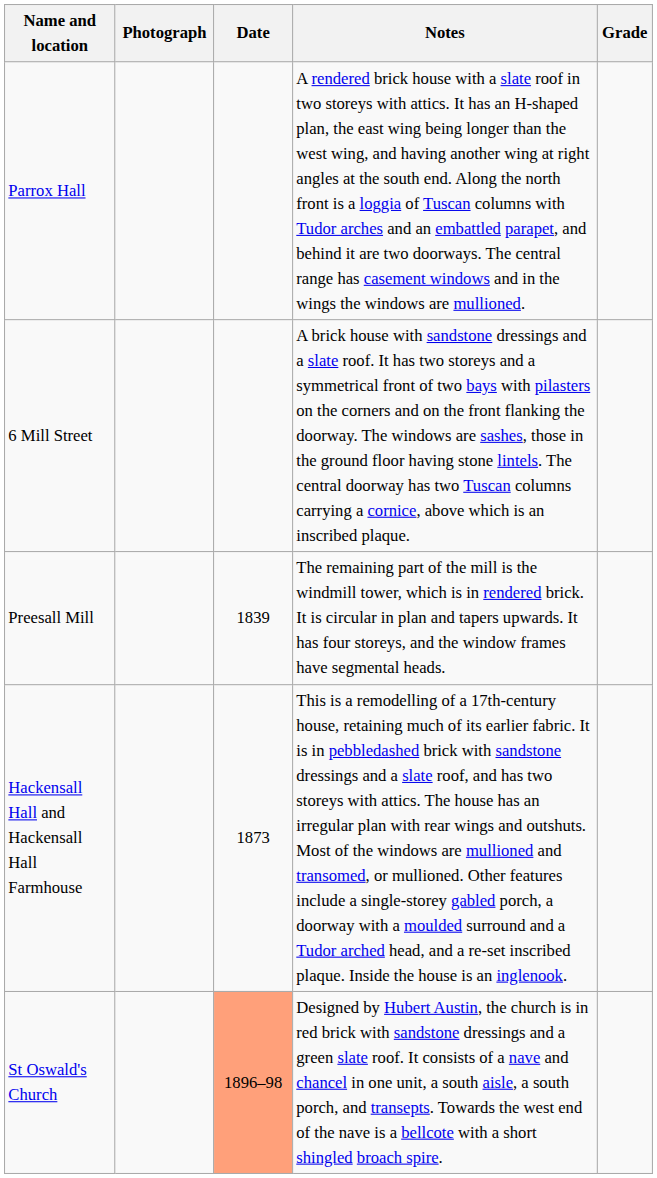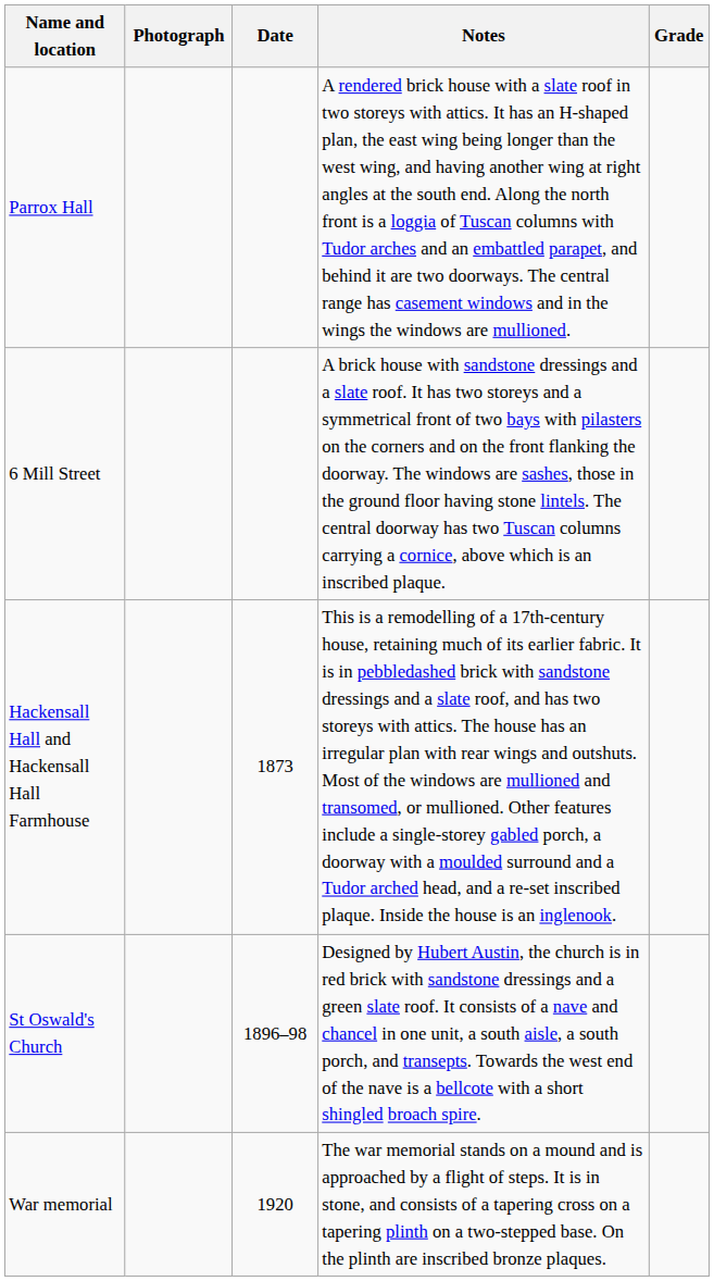- row: Preesall Mill | 1839 | The remaining part of the mill is the windmill tower, which is in rendered brick. It is circular in plan and tapers upwards. It has four storeys, and the window frames have segmental heads.
St Oswald's Church | Date: lightsalmon background -> no background
+ row: War memorial | 1920 | The war memorial stands on a mound and is approached by a flight of steps. It is in stone, and consists of a tapering cross on a tapering plinth on a two-stepped base. On the plinth are inscribed bronze plaques.
